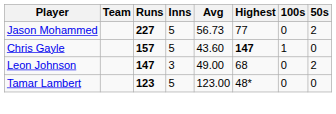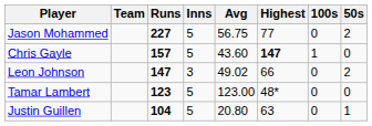Jason Mohammed | Avg: 56.73 -> 56.75
Leon Johnson | Avg: 49.00 -> 49.02
Leon Johnson | Highest: 68 -> 66
+ row: Justin Guillen | 104 | 5 | 20.80 | 63 | 0 | 1
